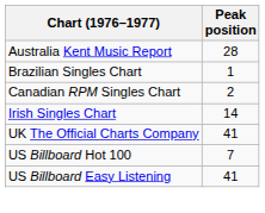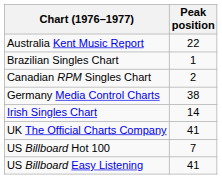Australia Kent Music Report | Peak position: 28 -> 22
+ row: Germany Media Control Charts | 38
